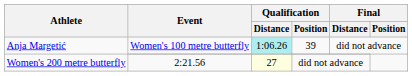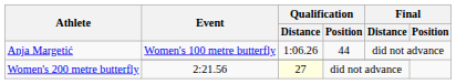Anja Margetić / Women's 100 metre butterfly | Qualification / Distance: paleturquoise background -> no background
Anja Margetić / Women's 100 metre butterfly | Qualification / Position: 39 -> 44
